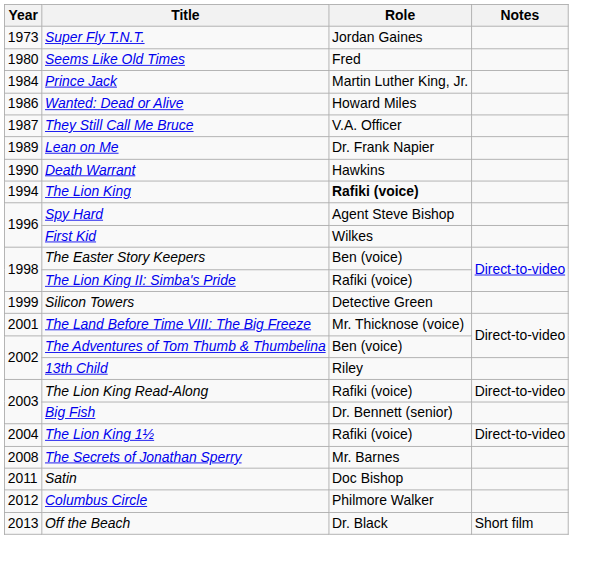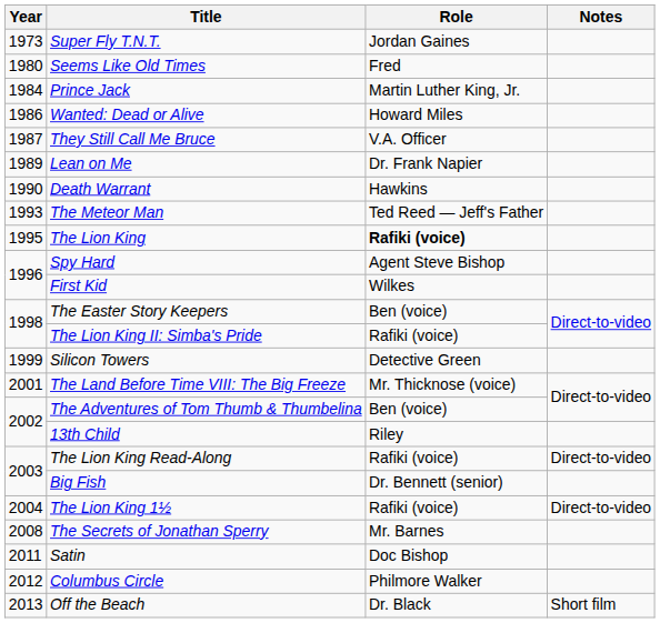+ row: 1993 | The Meteor Man | Ted Reed — Jeff's Father
The Lion King | Year: 1994 -> 1995
